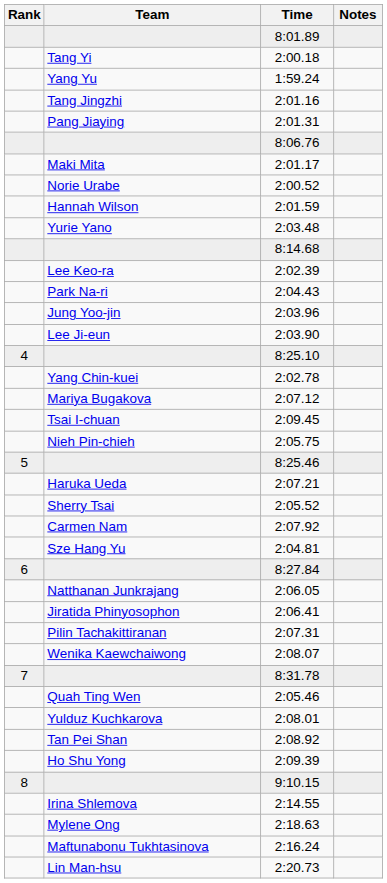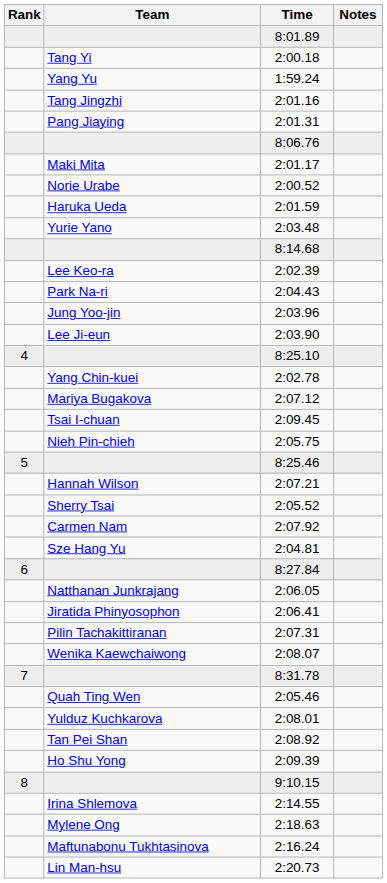2:01.59 | Team: Hannah Wilson -> Haruka Ueda
2:07.21 | Team: Haruka Ueda -> Hannah Wilson
